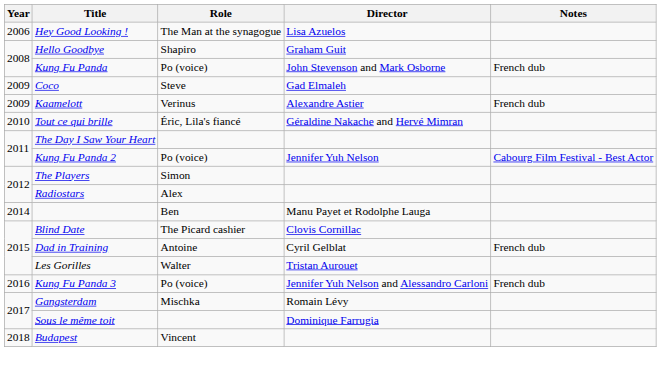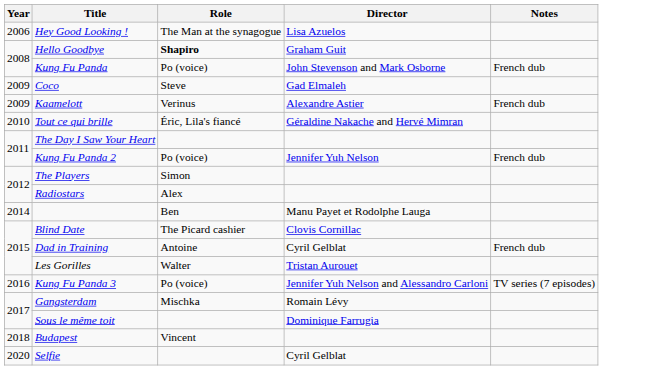Hello Goodbye | Role: normal -> bold
Kung Fu Panda 2 | Notes: Cabourg Film Festival - Best Actor -> French dub
Kung Fu Panda 3 | Notes: French dub -> TV series (7 episodes)
+ row: 2020 | Selfie | Cyril Gelblat
